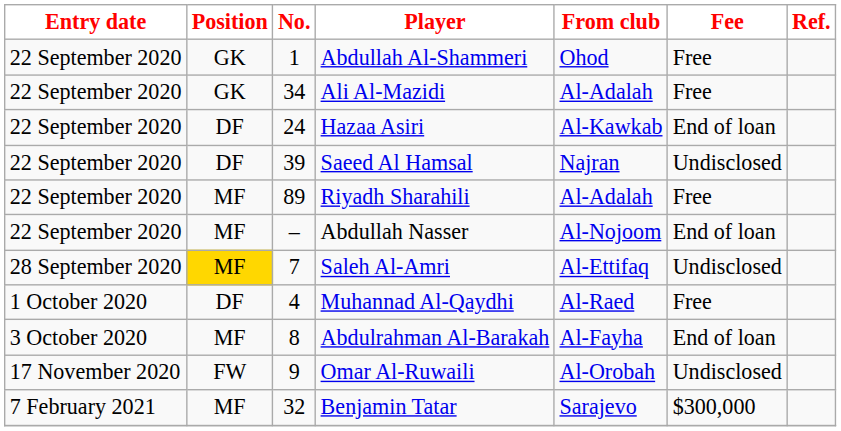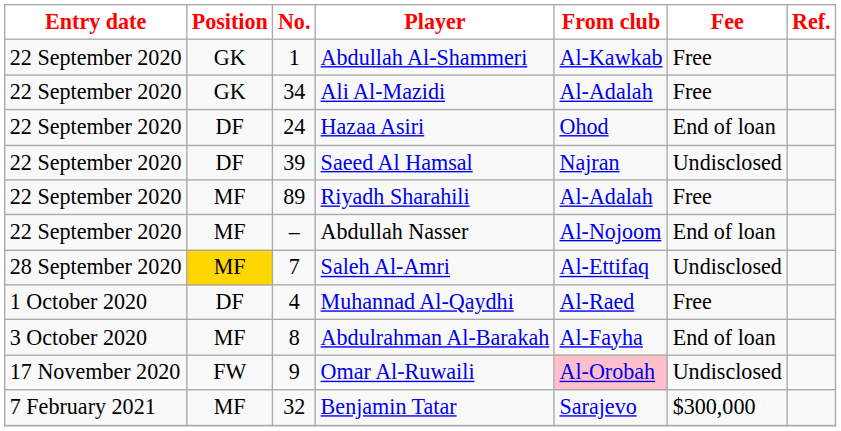Abdullah Al-Shammeri | From club: Ohod -> Al-Kawkab
Hazaa Asiri | From club: Al-Kawkab -> Ohod
Omar Al-Ruwaili | From club: no background -> pink background
